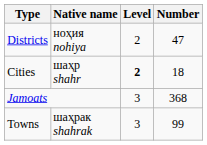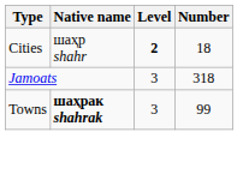- row: Districts | ноҳия nohiya | 2 | 47
Jamoats | Number: 368 -> 318
Towns | Native name: normal -> bold
